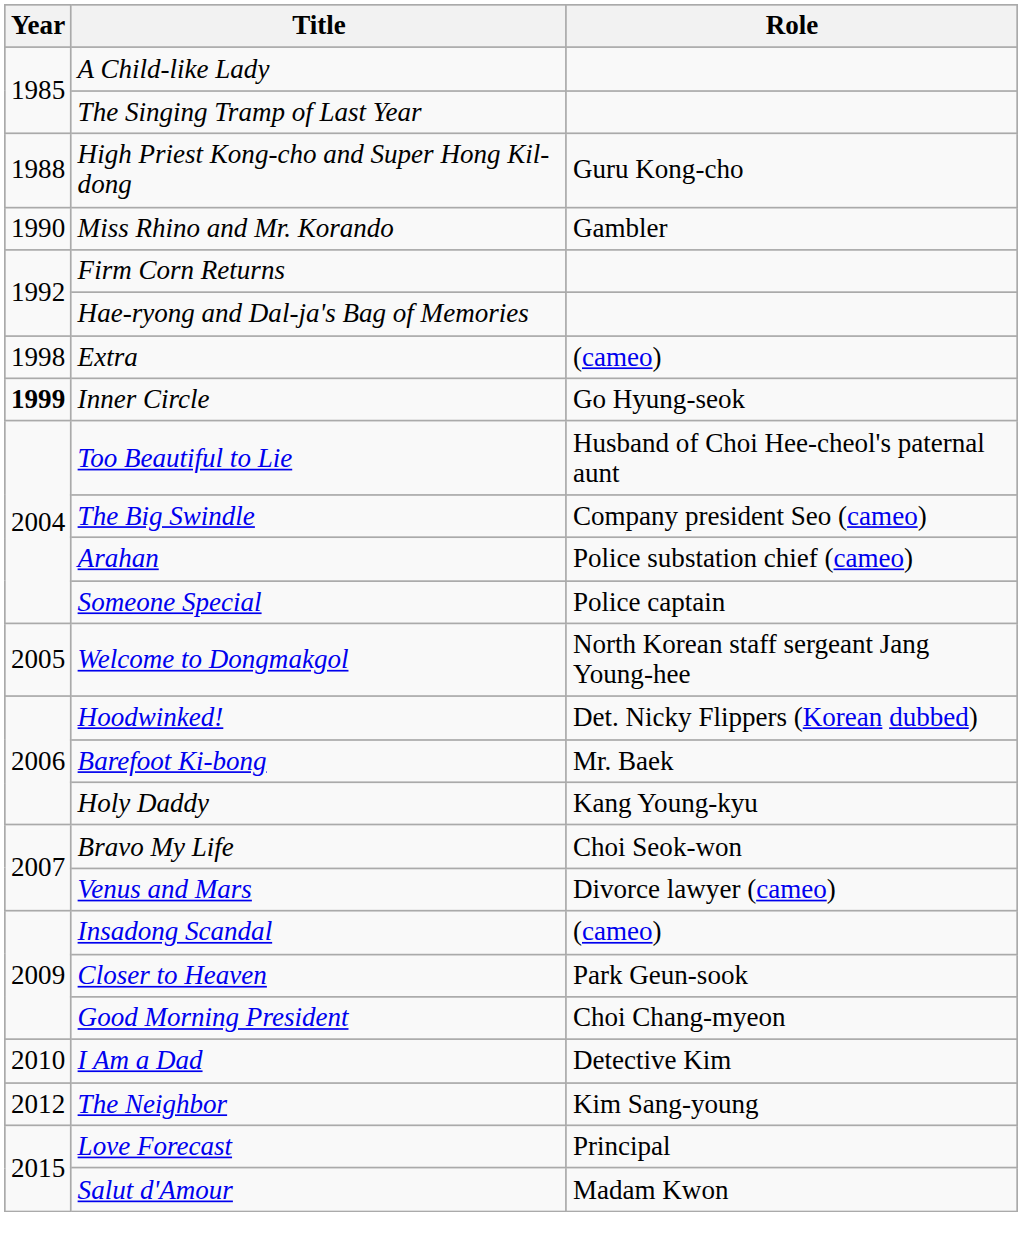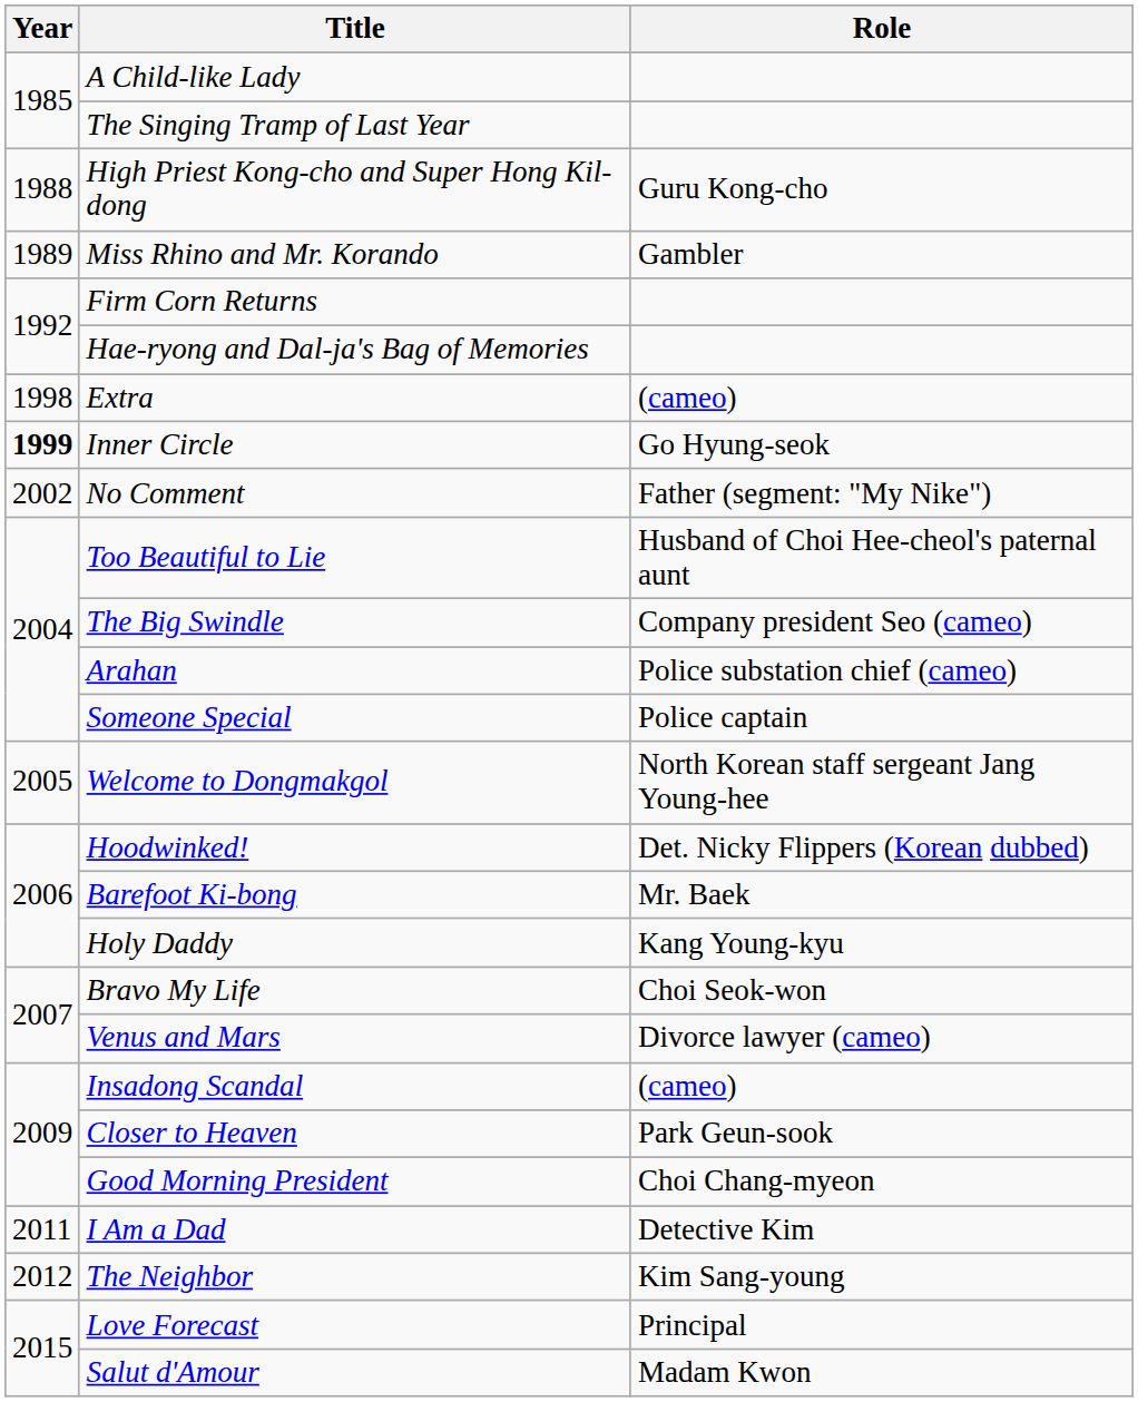Miss Rhino and Mr. Korando | Year: 1990 -> 1989
+ row: 2002 | No Comment | Father (segment: "My Nike")
I Am a Dad | Year: 2010 -> 2011
